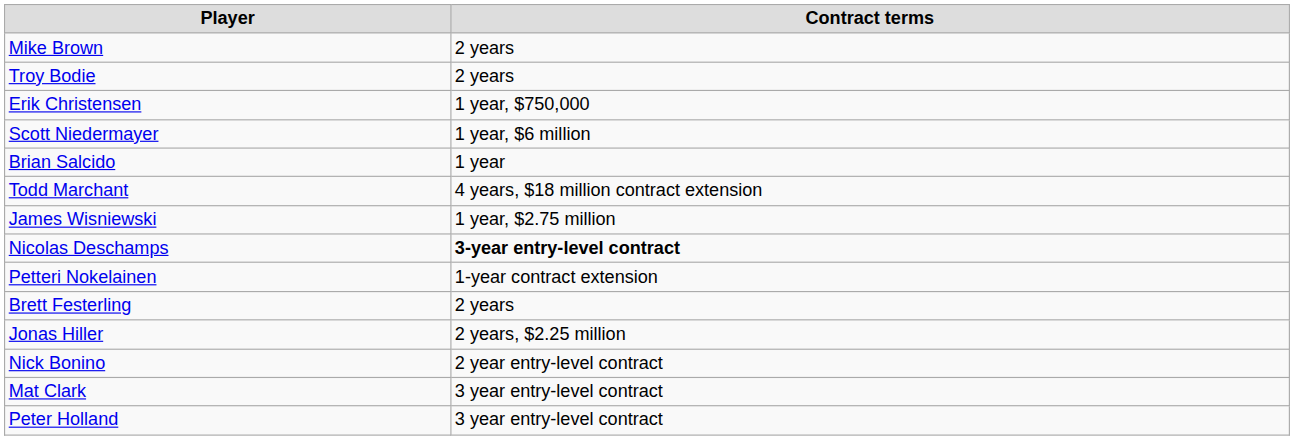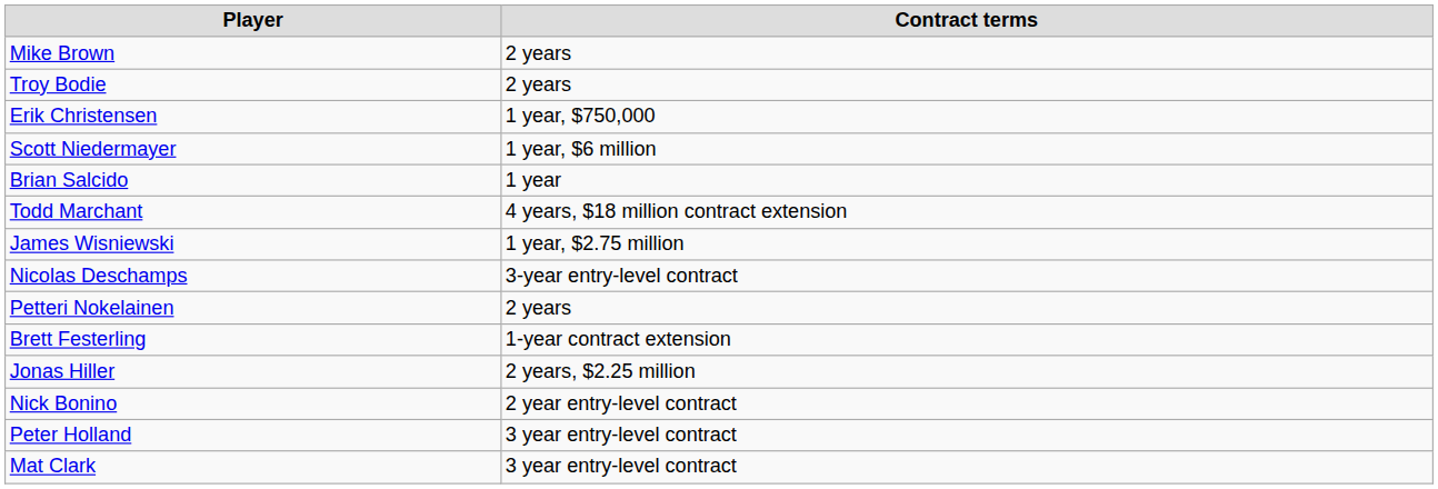Nicolas Deschamps | Contract terms: bold -> normal
Petteri Nokelainen | Contract terms: 1-year contract extension -> 2 years
Brett Festerling | Contract terms: 2 years -> 1-year contract extension
rows swapped: Mat Clark <-> Peter Holland
